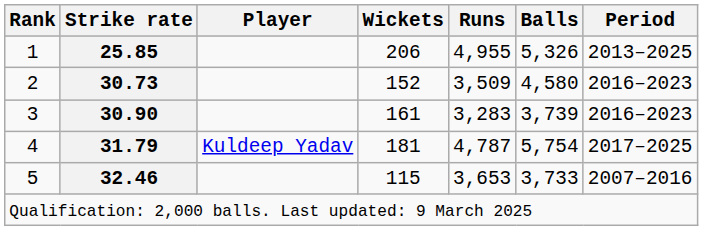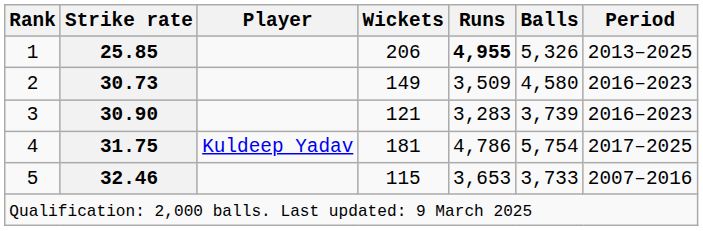1 | Runs: normal -> bold
2 | Wickets: 152 -> 149
3 | Wickets: 161 -> 121
4 | Strike rate: 31.79 -> 31.75
4 | Runs: 4,787 -> 4,786
